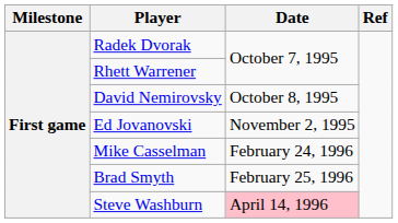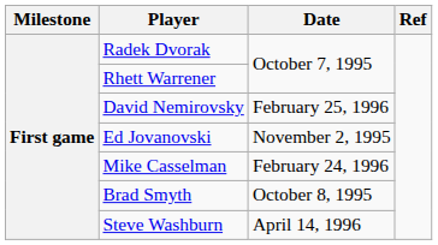David Nemirovsky | Date: October 8, 1995 -> February 25, 1996
Brad Smyth | Date: February 25, 1996 -> October 8, 1995
Steve Washburn | Date: pink background -> no background
